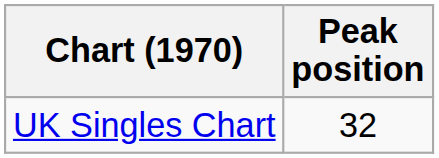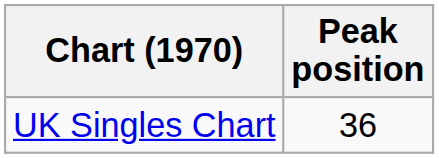UK Singles Chart | Peak position: 32 -> 36
